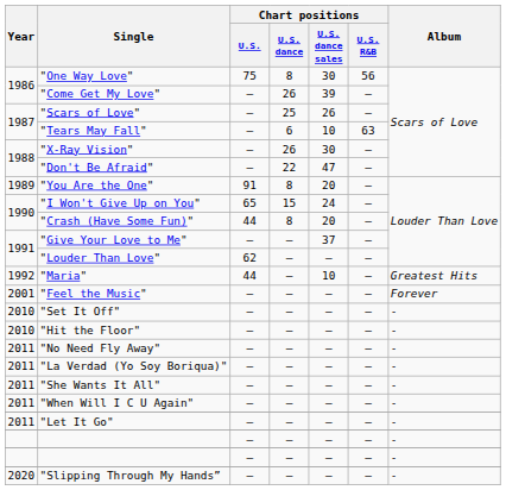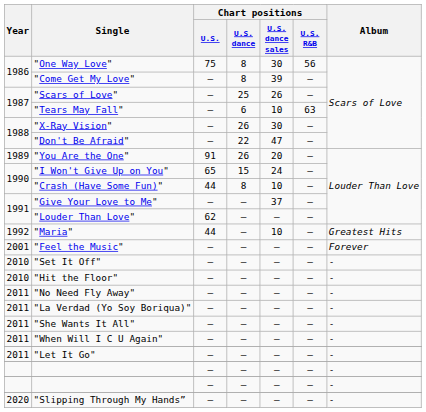"Come Get My Love" | Chart positions / U.S. dance: 26 -> 8
"You Are the One" | Chart positions / U.S. dance: 8 -> 26
"Crash (Have Some Fun)" | Chart positions / U.S. dance sales: 20 -> 10
